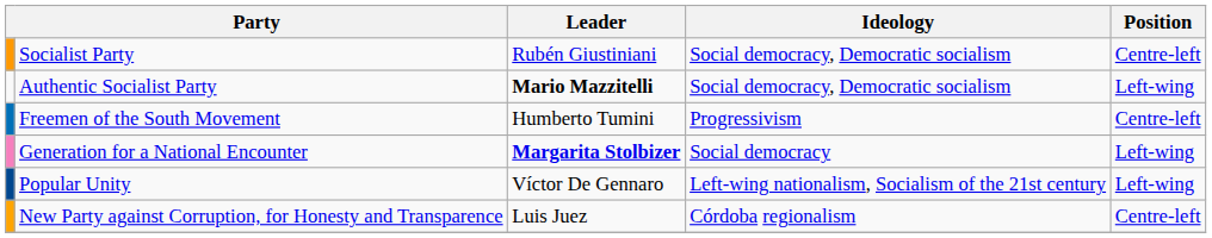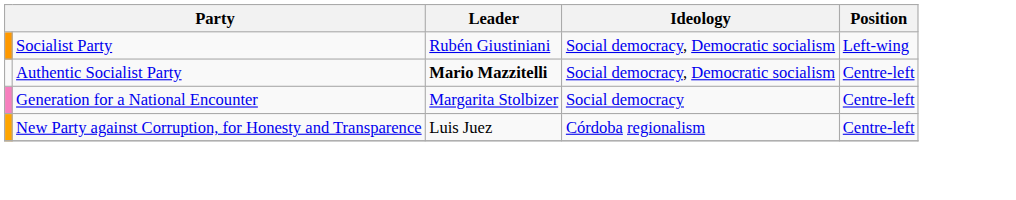Socialist Party | Position: Centre-left -> Left-wing
Authentic Socialist Party | Position: Left-wing -> Centre-left
- row: Freemen of the South Movement | Humberto Tumini | Progressivism | Centre-left
Generation for a National Encounter | Leader: bold -> normal
Generation for a National Encounter | Position: Left-wing -> Centre-left
- row: Popular Unity | Víctor De Gennaro | Left-wing nationalism, Socialism of the 21st century | Left-wing
